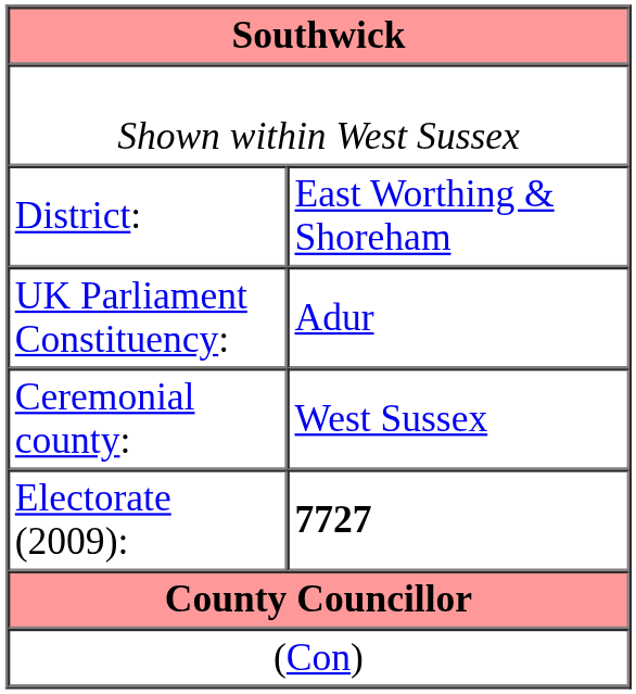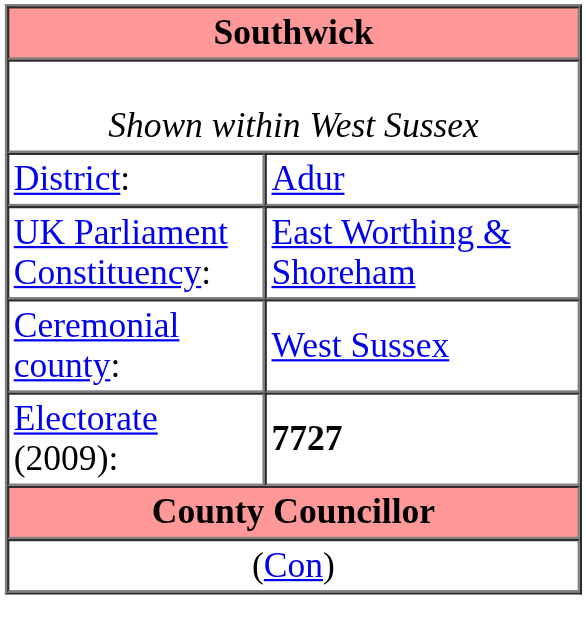District: | column 2: East Worthing & Shoreham -> Adur
UK Parliament Constituency: | column 2: Adur -> East Worthing & Shoreham
